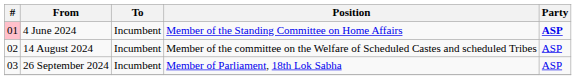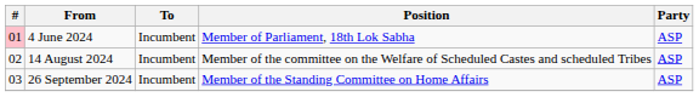4 June 2024 | Position: Member of the Standing Committee on Home Affairs -> Member of Parliament, 18th Lok Sabha
4 June 2024 | Party: bold -> normal
26 September 2024 | Position: Member of Parliament, 18th Lok Sabha -> Member of the Standing Committee on Home Affairs
